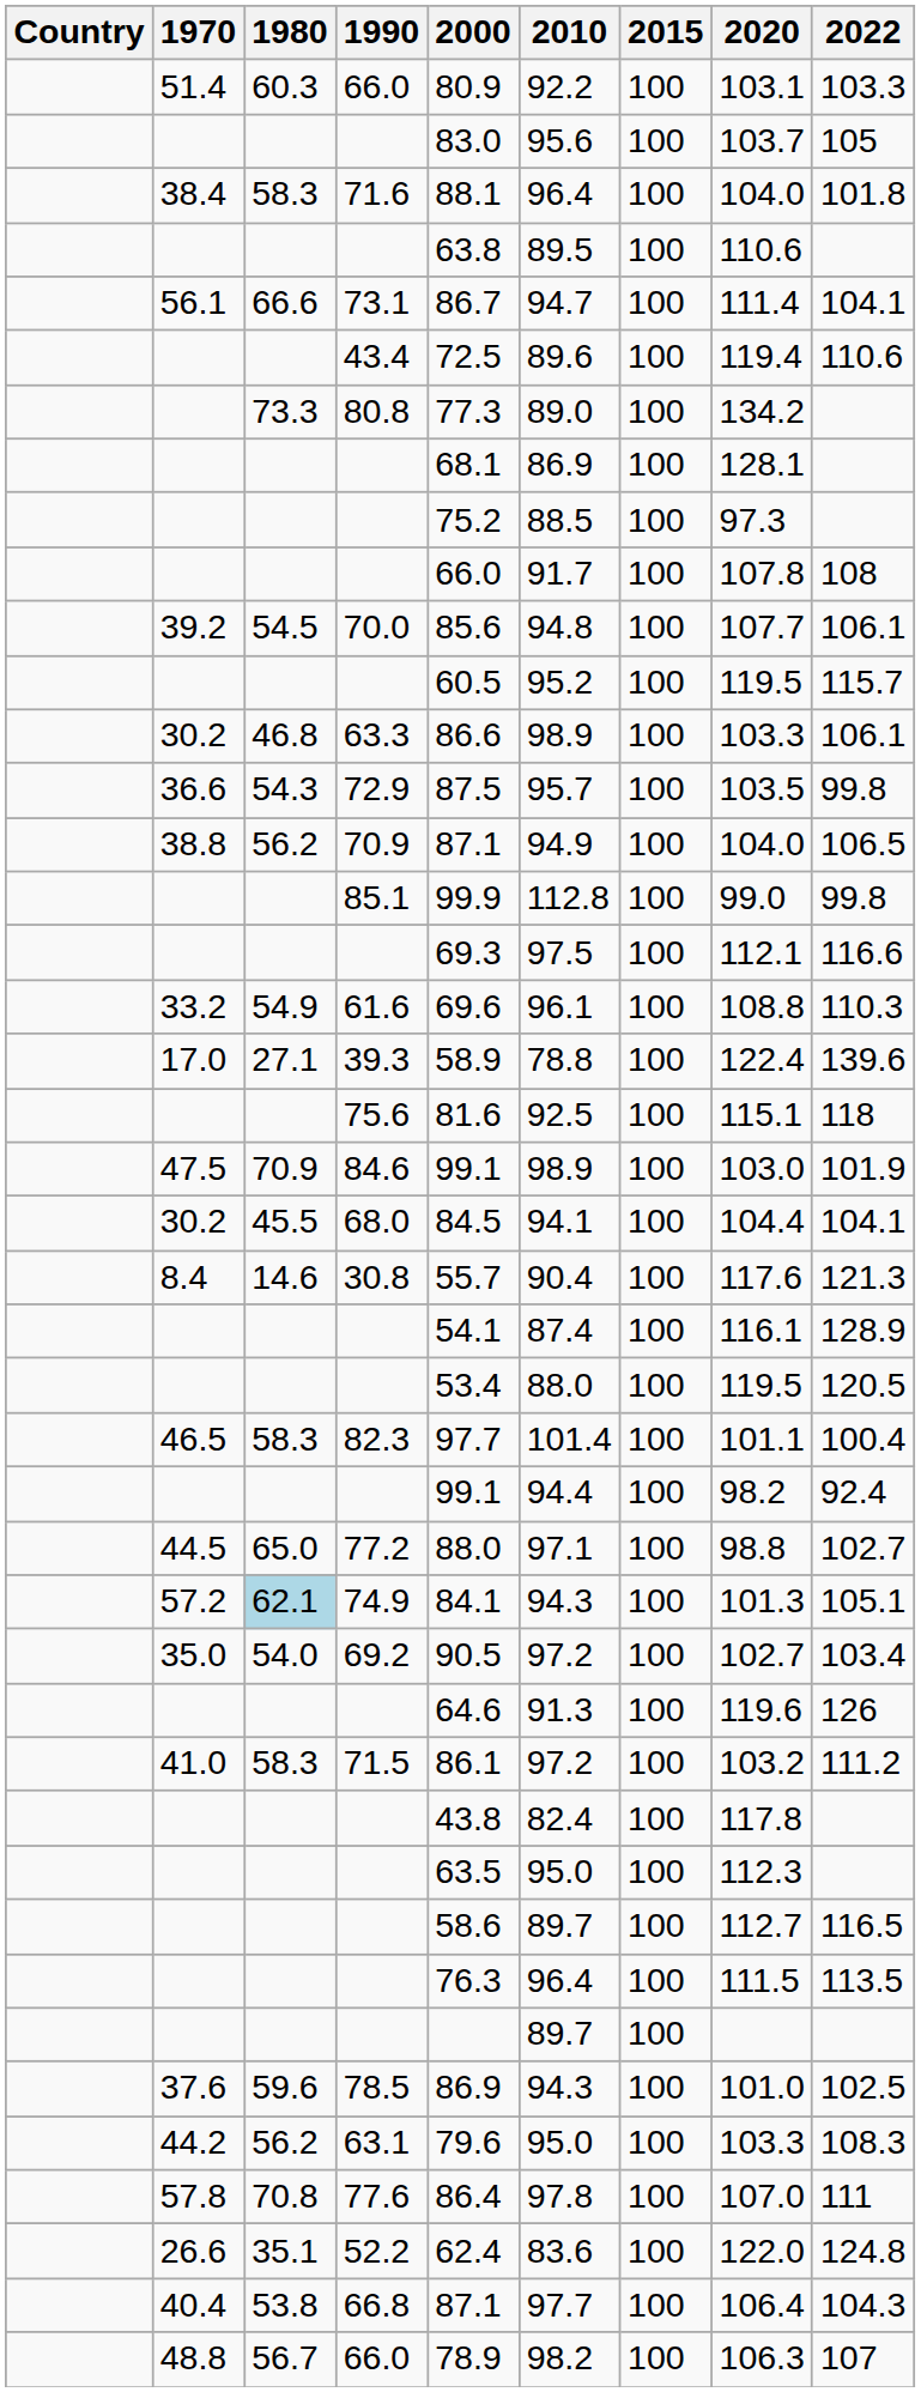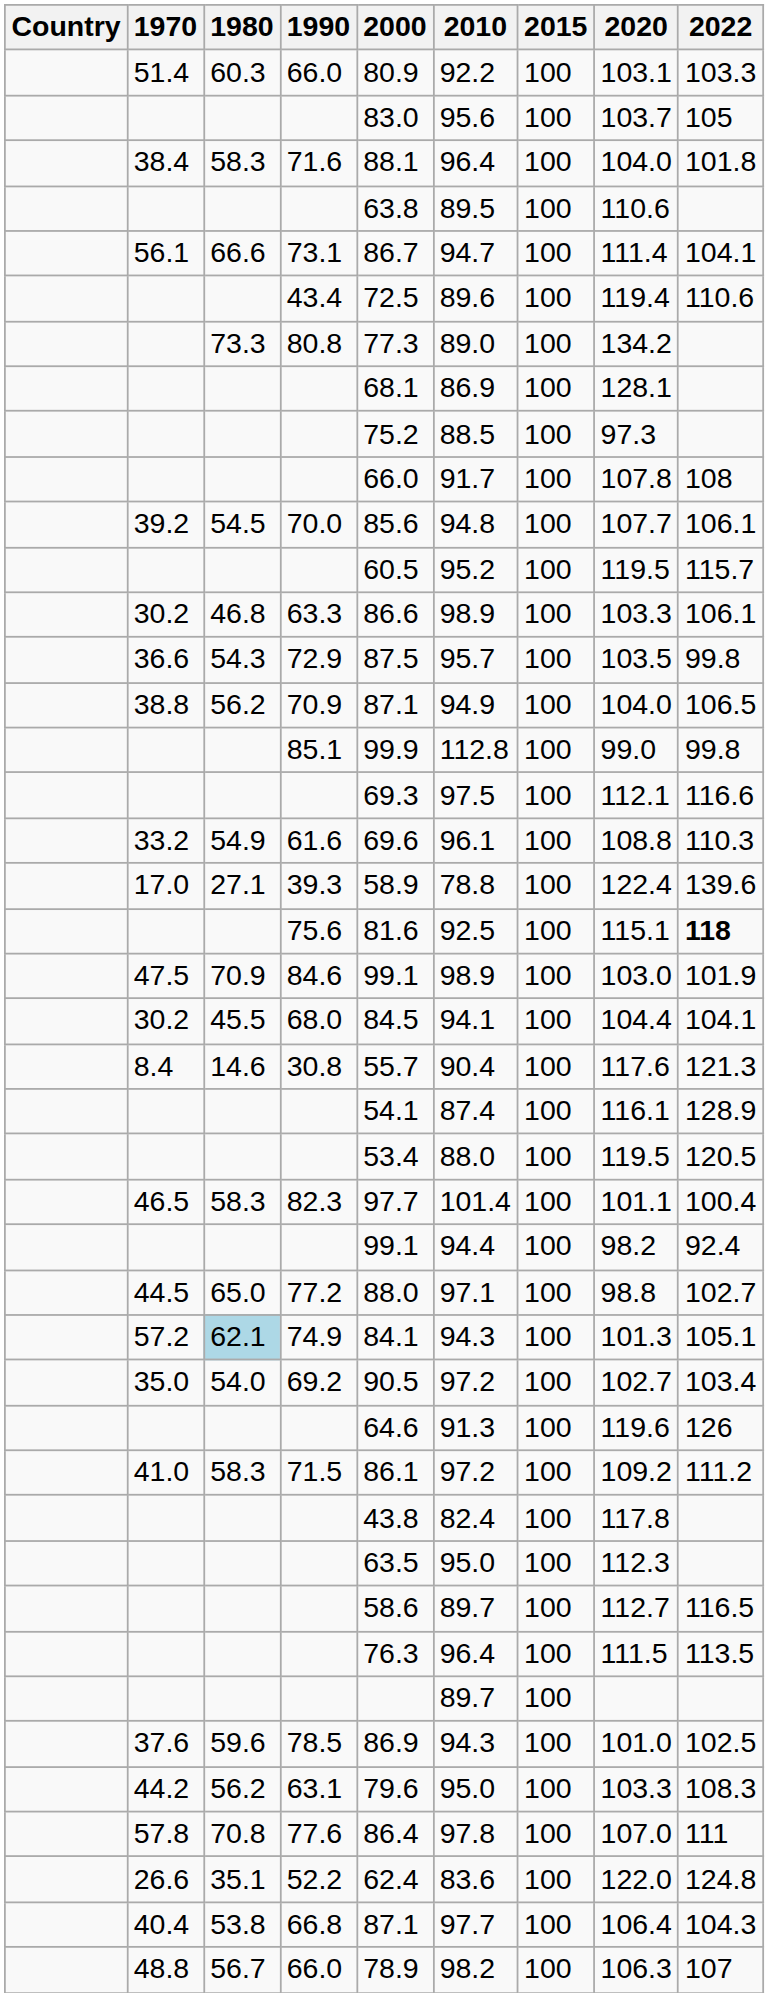75.6 | 2022: normal -> bold
71.5 | 2020: 103.2 -> 109.2
